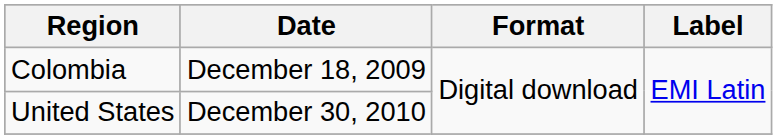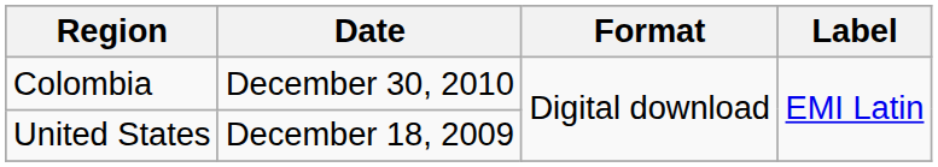Colombia | Date: December 18, 2009 -> December 30, 2010
United States | Date: December 30, 2010 -> December 18, 2009
